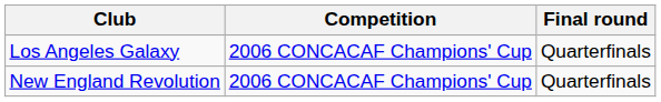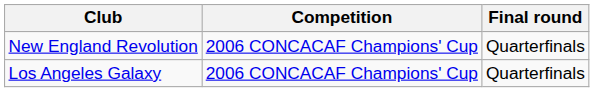rows swapped: Los Angeles Galaxy <-> New England Revolution
